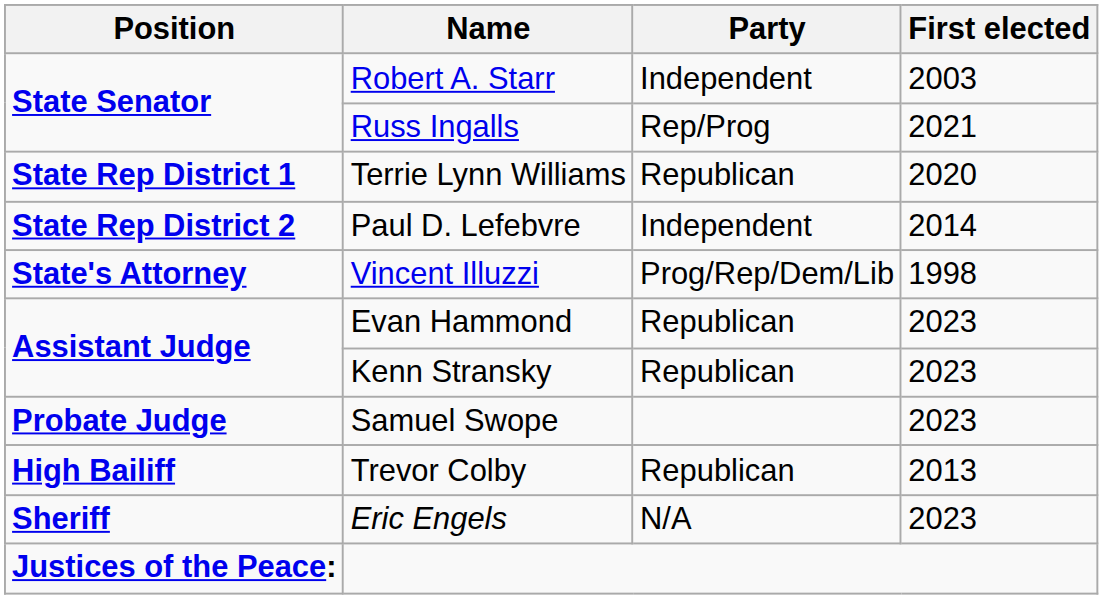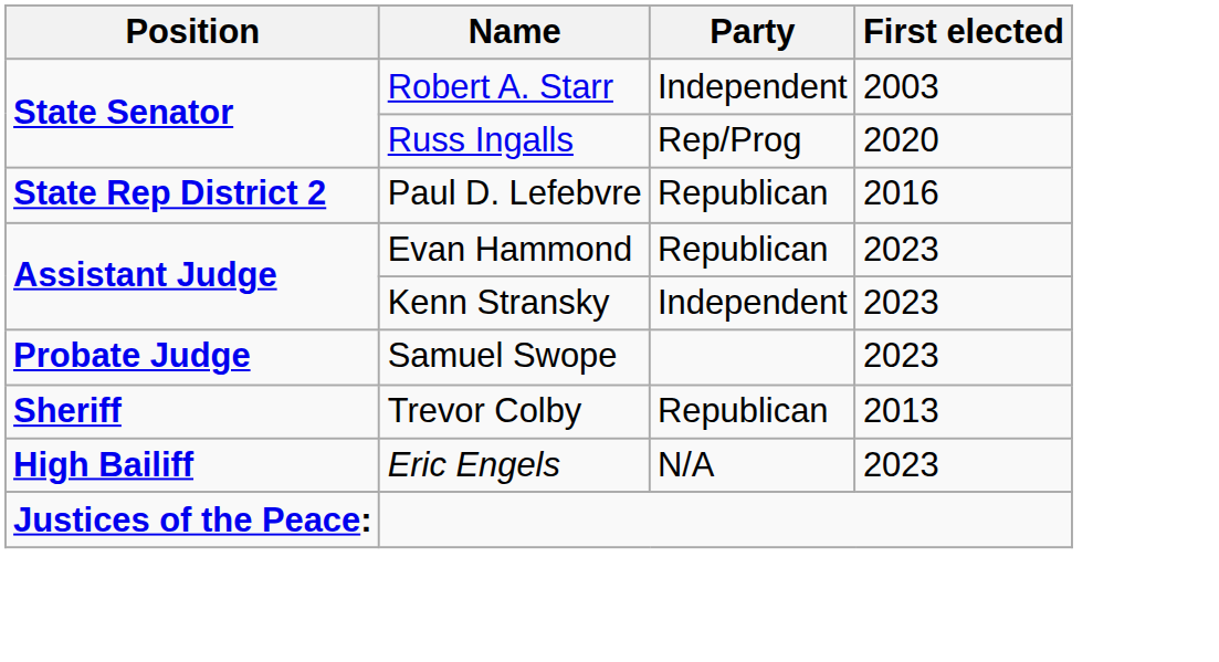Russ Ingalls | First elected: 2021 -> 2020
- row: State Rep District 1 | Terrie Lynn Williams | Republican | 2020
Paul D. Lefebvre | Party: Independent -> Republican
Paul D. Lefebvre | First elected: 2014 -> 2016
- row: State's Attorney | Vincent Illuzzi | Prog/Rep/Dem/Lib | 1998
Kenn Stransky | Party: Republican -> Independent
Trevor Colby | Position: High Bailiff -> Sheriff
Eric Engels | Position: Sheriff -> High Bailiff
